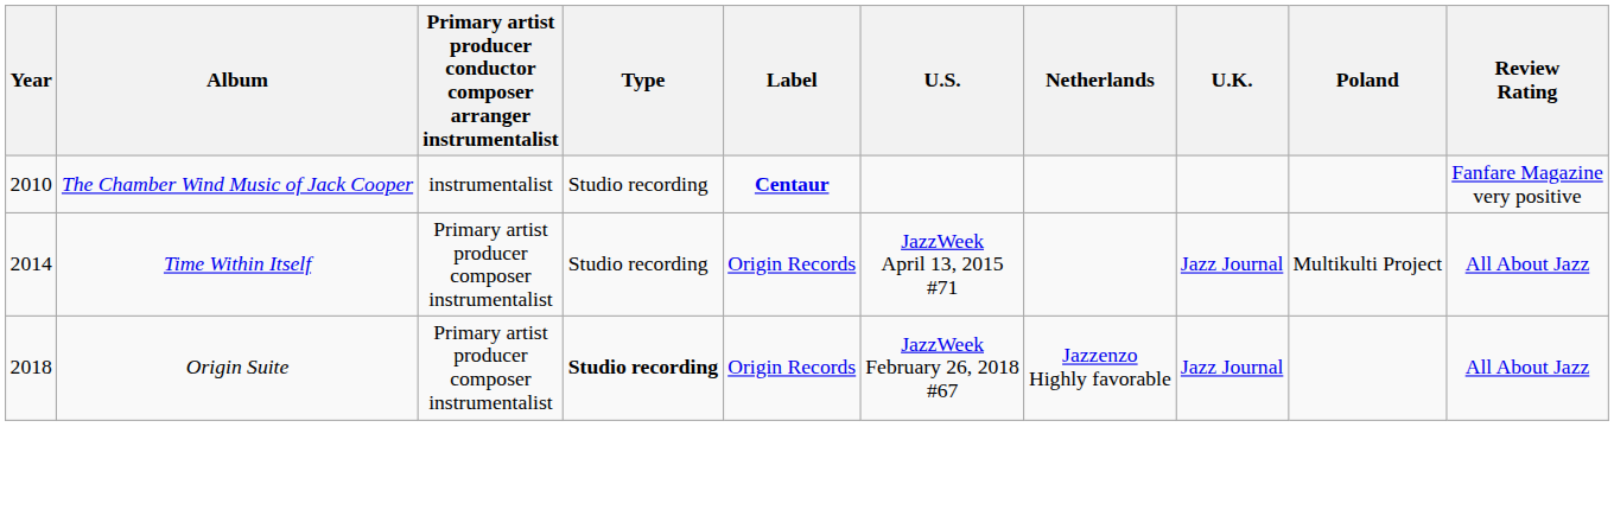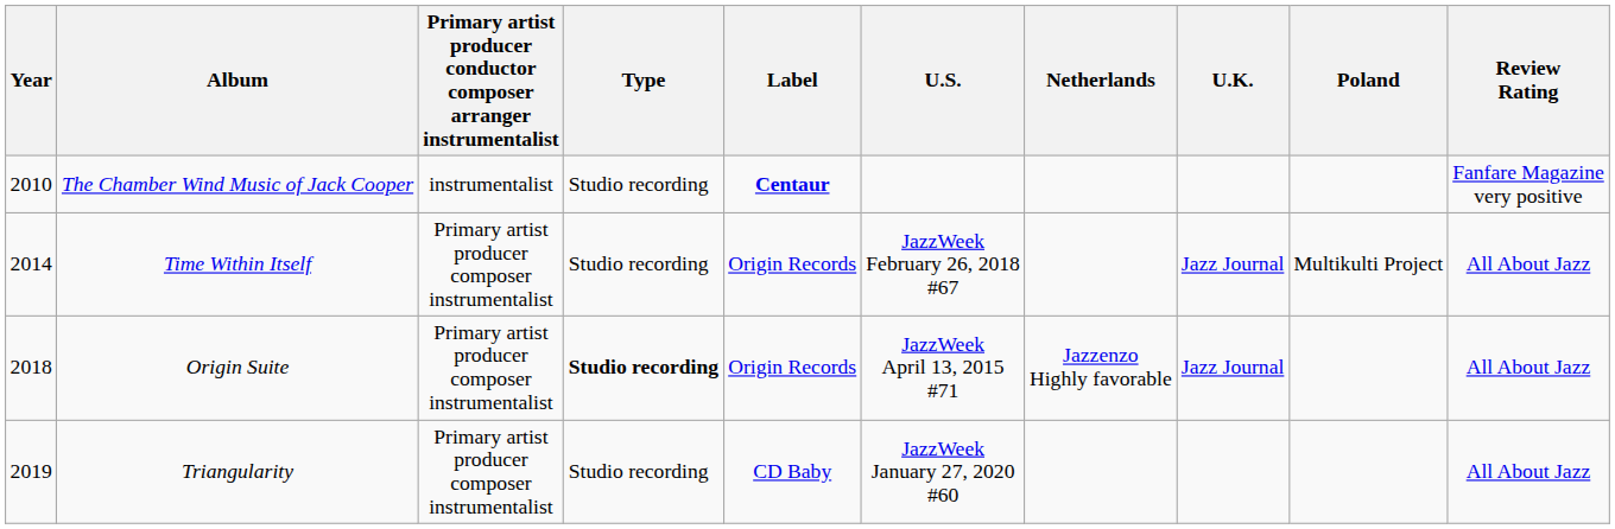Time Within Itself | U.S.: JazzWeek April 13, 2015 #71 -> JazzWeek February 26, 2018 #67
Origin Suite | U.S.: JazzWeek February 26, 2018 #67 -> JazzWeek April 13, 2015 #71
+ row: 2019 | Triangularity | Primary artist producer composer instrumentalist | Studio recording | CD Baby | JazzWeek January 27, 2020 #60 | All About Jazz
